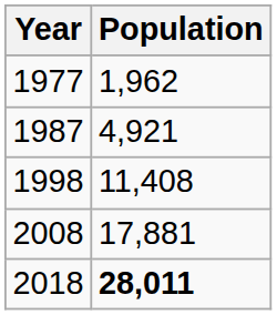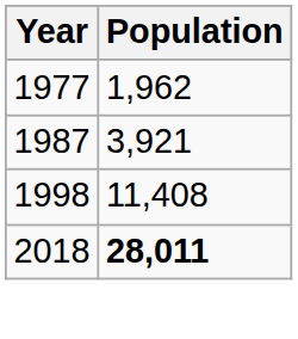1987 | Population: 4,921 -> 3,921
- row: 2008 | 17,881
